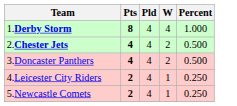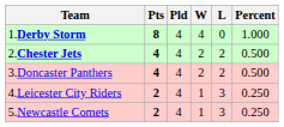+ column: L | 0 | 2 | 2 | 3 | 3
